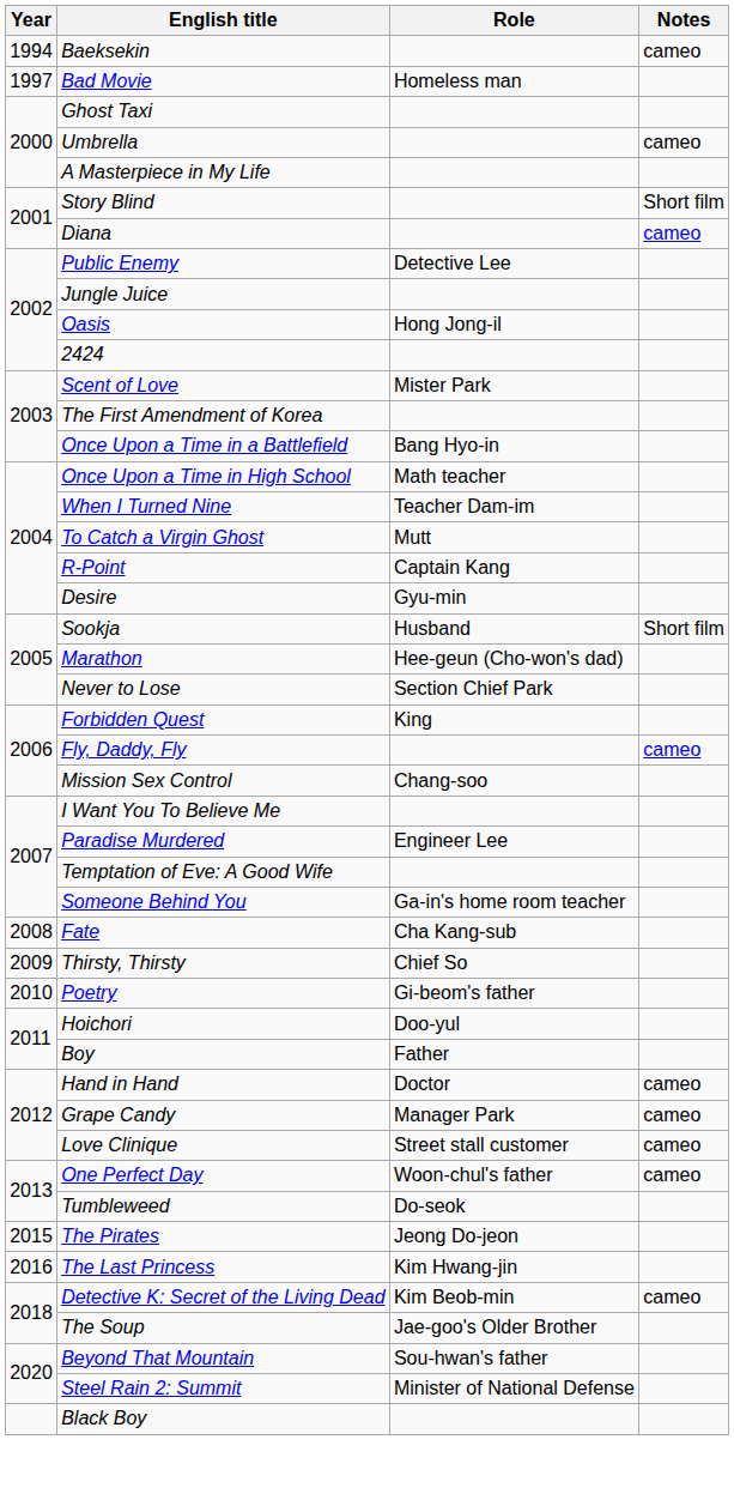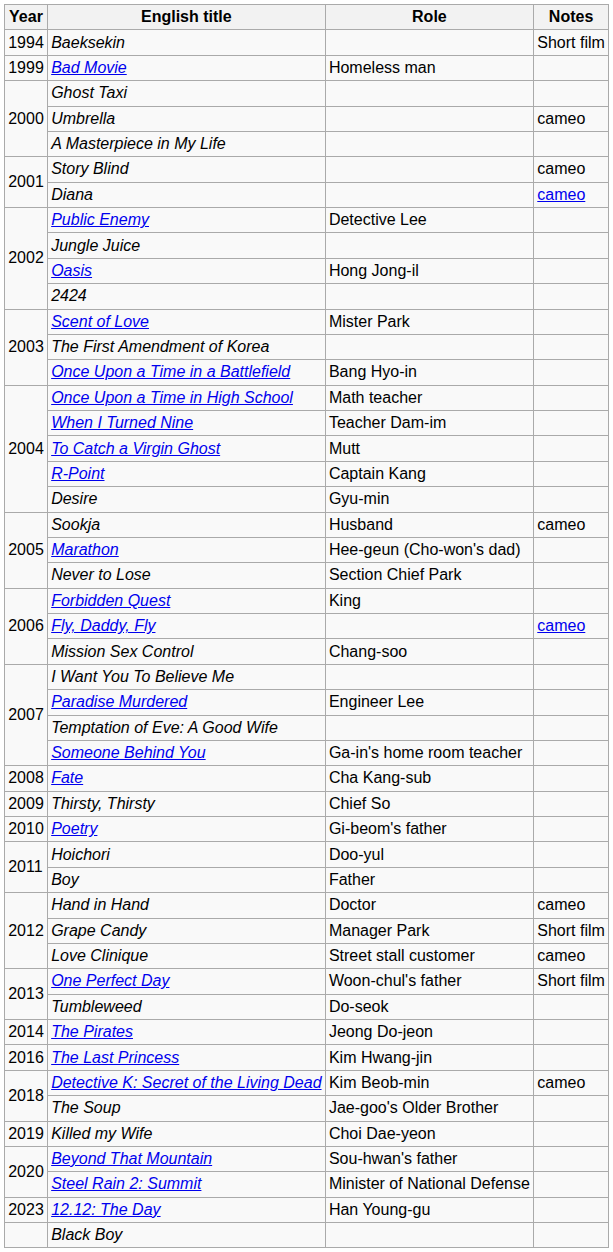Baeksekin | Notes: cameo -> Short film
Bad Movie | Year: 1997 -> 1999
Story Blind | Notes: Short film -> cameo
Sookja | Notes: Short film -> cameo
Grape Candy | Notes: cameo -> Short film
One Perfect Day | Notes: cameo -> Short film
The Pirates | Year: 2015 -> 2014
+ row: 2019 | Killed my Wife | Choi Dae-yeon
+ row: 2023 | 12.12: The Day | Han Young-gu
